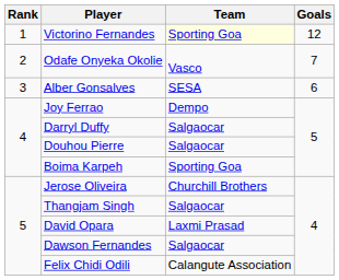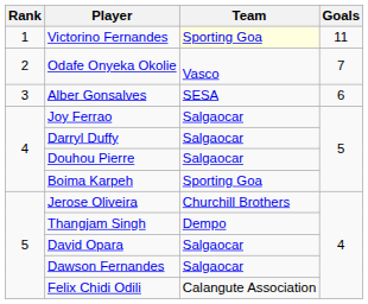Victorino Fernandes | Goals: 12 -> 11
Joy Ferrao | Team: Dempo -> Salgaocar
Thangjam Singh | Team: Salgaocar -> Dempo
David Opara | Team: Laxmi Prasad -> Salgaocar
